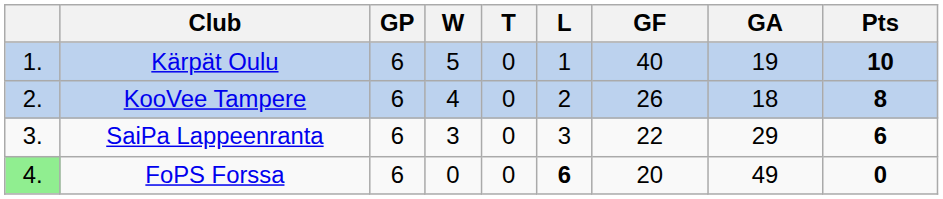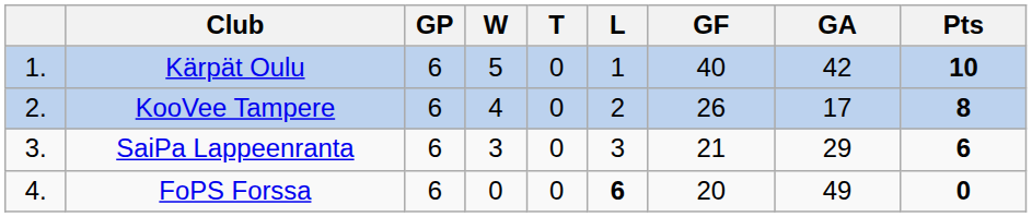Kärpät Oulu | GA: 19 -> 42
KooVee Tampere | GA: 18 -> 17
SaiPa Lappeenranta | GF: 22 -> 21
FoPS Forssa | column 1: lightgreen background -> no background
